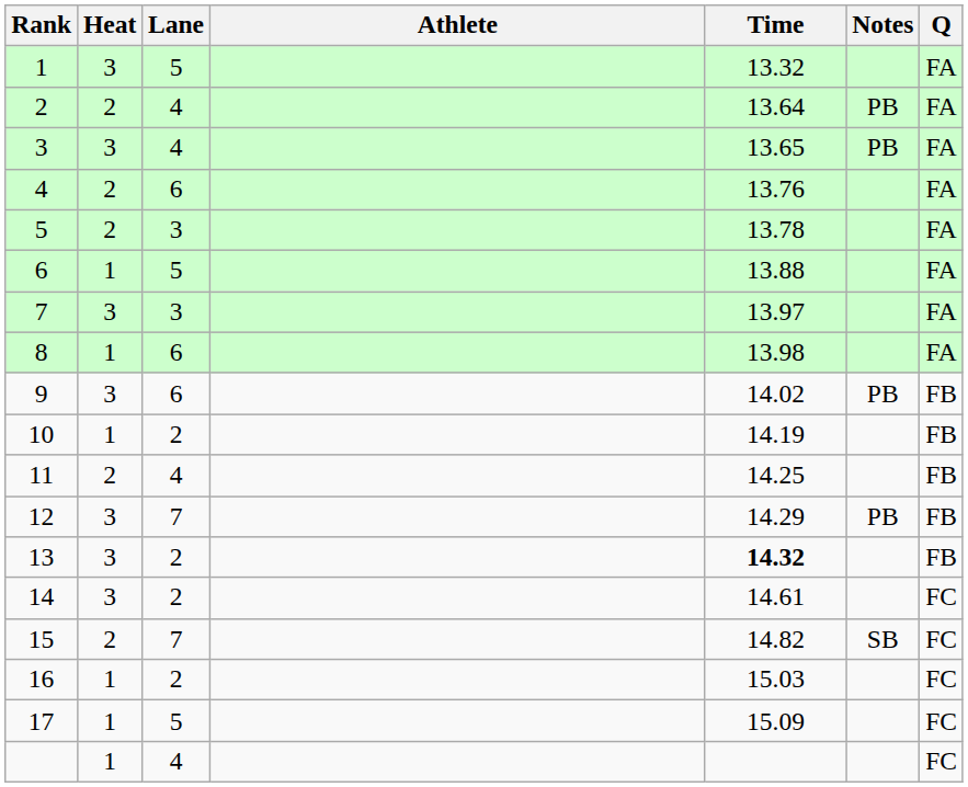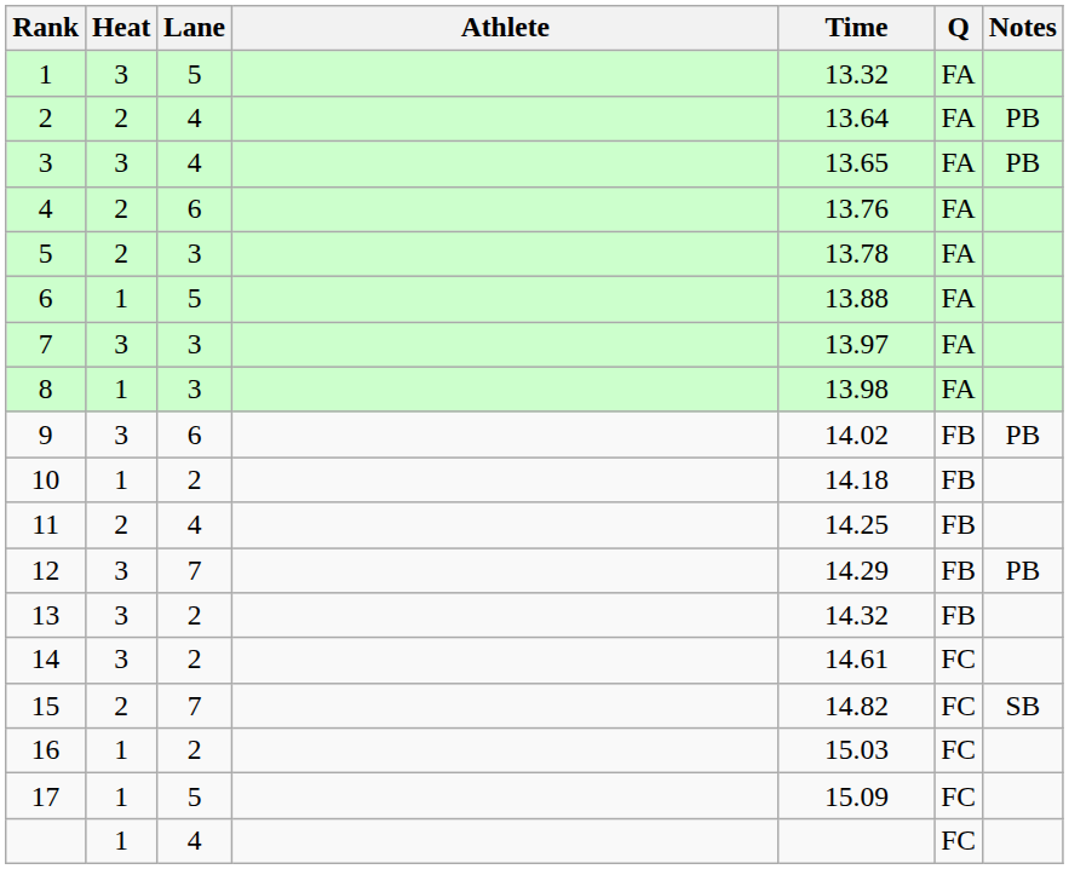columns swapped: Notes <-> Q
8 | Lane: 6 -> 3
10 | Time: 14.19 -> 14.18
13 | Time: bold -> normal
